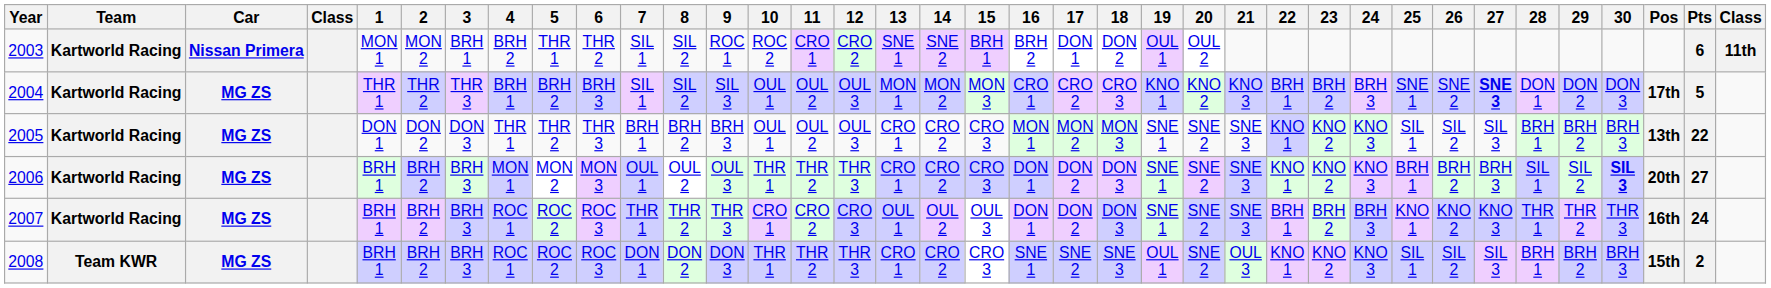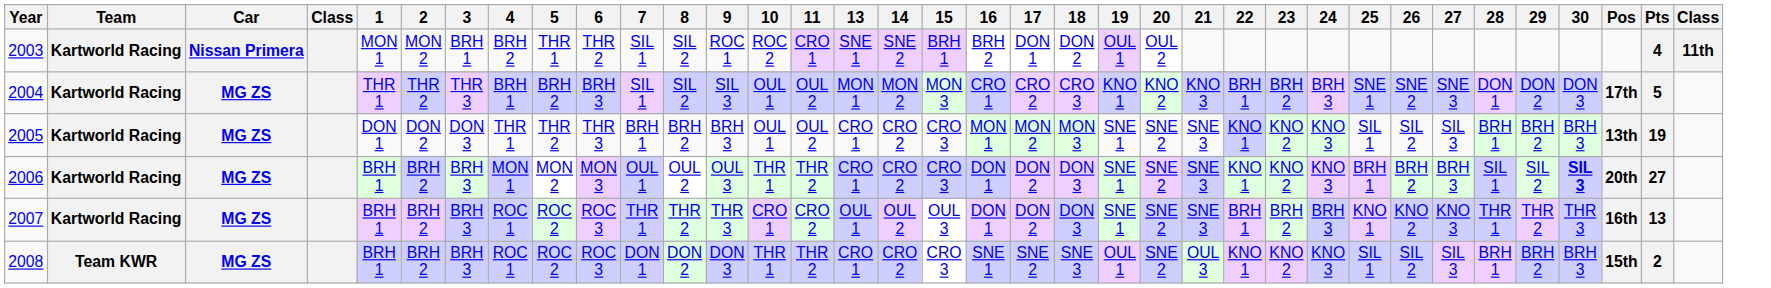- column: 12 | CRO 2 | OUL 3 | OUL 3 | THR 3 | CRO 3 | THR 3
2003 | Pts: 6 -> 4
2004 | 27: bold -> normal
2005 | Pts: 22 -> 19
2007 | Pts: 24 -> 13
